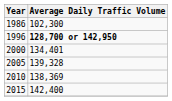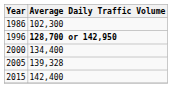2000 | Average Daily Traffic Volume: 134,401 -> 134,400
- row: 2010 | 138,369
